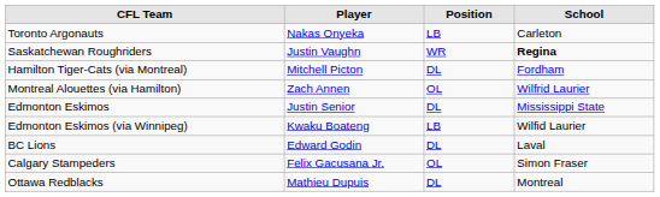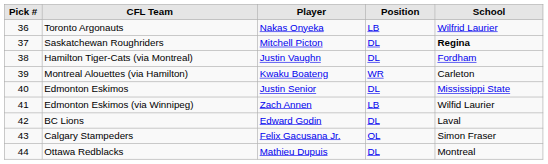+ column: Pick # | 36 | 37 | 38 | 39 | 40 | 41 | 42 | 43 | 44
Toronto Argonauts | School: Carleton -> Wilfrid Laurier
Saskatchewan Roughriders | Player: Justin Vaughn -> Mitchell Picton
Saskatchewan Roughriders | Position: WR -> DL
Hamilton Tiger-Cats (via Montreal) | Player: Mitchell Picton -> Justin Vaughn
Montreal Alouettes (via Hamilton) | Player: Zach Annen -> Kwaku Boateng
Montreal Alouettes (via Hamilton) | Position: OL -> WR
Montreal Alouettes (via Hamilton) | School: Wilfrid Laurier -> Carleton
Edmonton Eskimos (via Winnipeg) | Player: Kwaku Boateng -> Zach Annen
